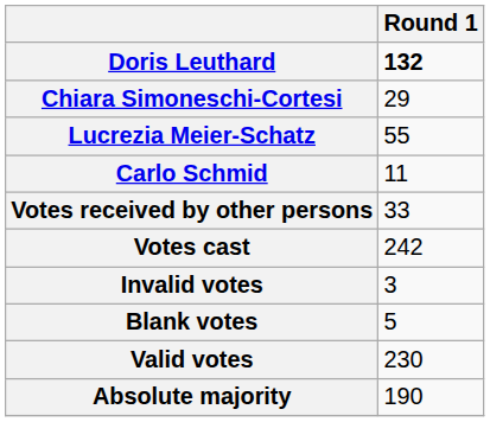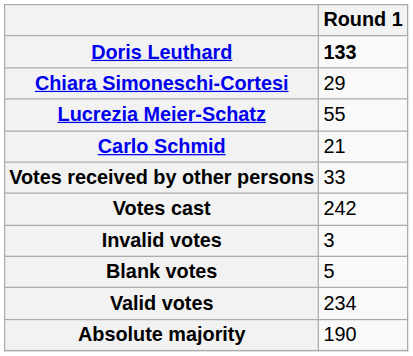Doris Leuthard | Round 1: 132 -> 133
Carlo Schmid | Round 1: 11 -> 21
Valid votes | Round 1: 230 -> 234
